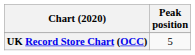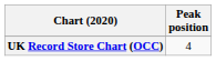UK Record Store Chart (OCC) | Peak position: 5 -> 4
